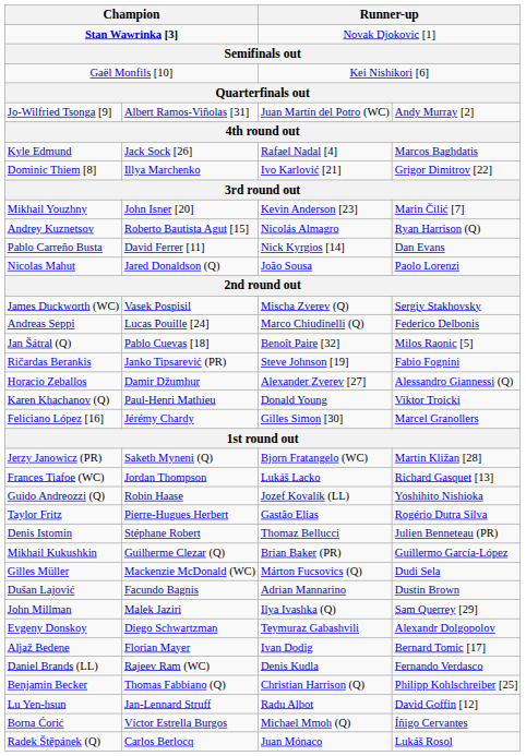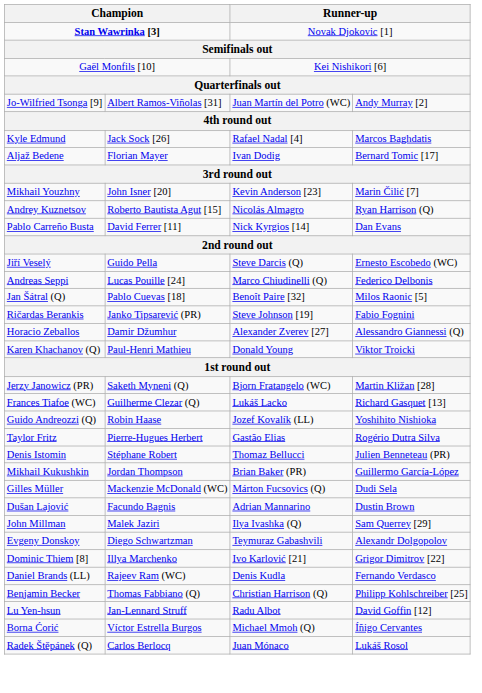rows swapped: Dominic Thiem [8] <-> Aljaž Bedene
- row: Nicolas Mahut | Jared Donaldson (Q) | João Sousa | Paolo Lorenzi
+ row: Jiří Veselý | Guido Pella | Steve Darcis (Q) | Ernesto Escobedo (WC)
- row: James Duckworth (WC) | Vasek Pospisil | Mischa Zverev (Q) | Sergiy Stakhovsky
- row: Feliciano López [16] | Jérémy Chardy | Gilles Simon [30] | Marcel Granollers
Frances Tiafoe (WC) | column 2: Jordan Thompson -> Guilherme Clezar (Q)
Mikhail Kukushkin | column 2: Guilherme Clezar (Q) -> Jordan Thompson
